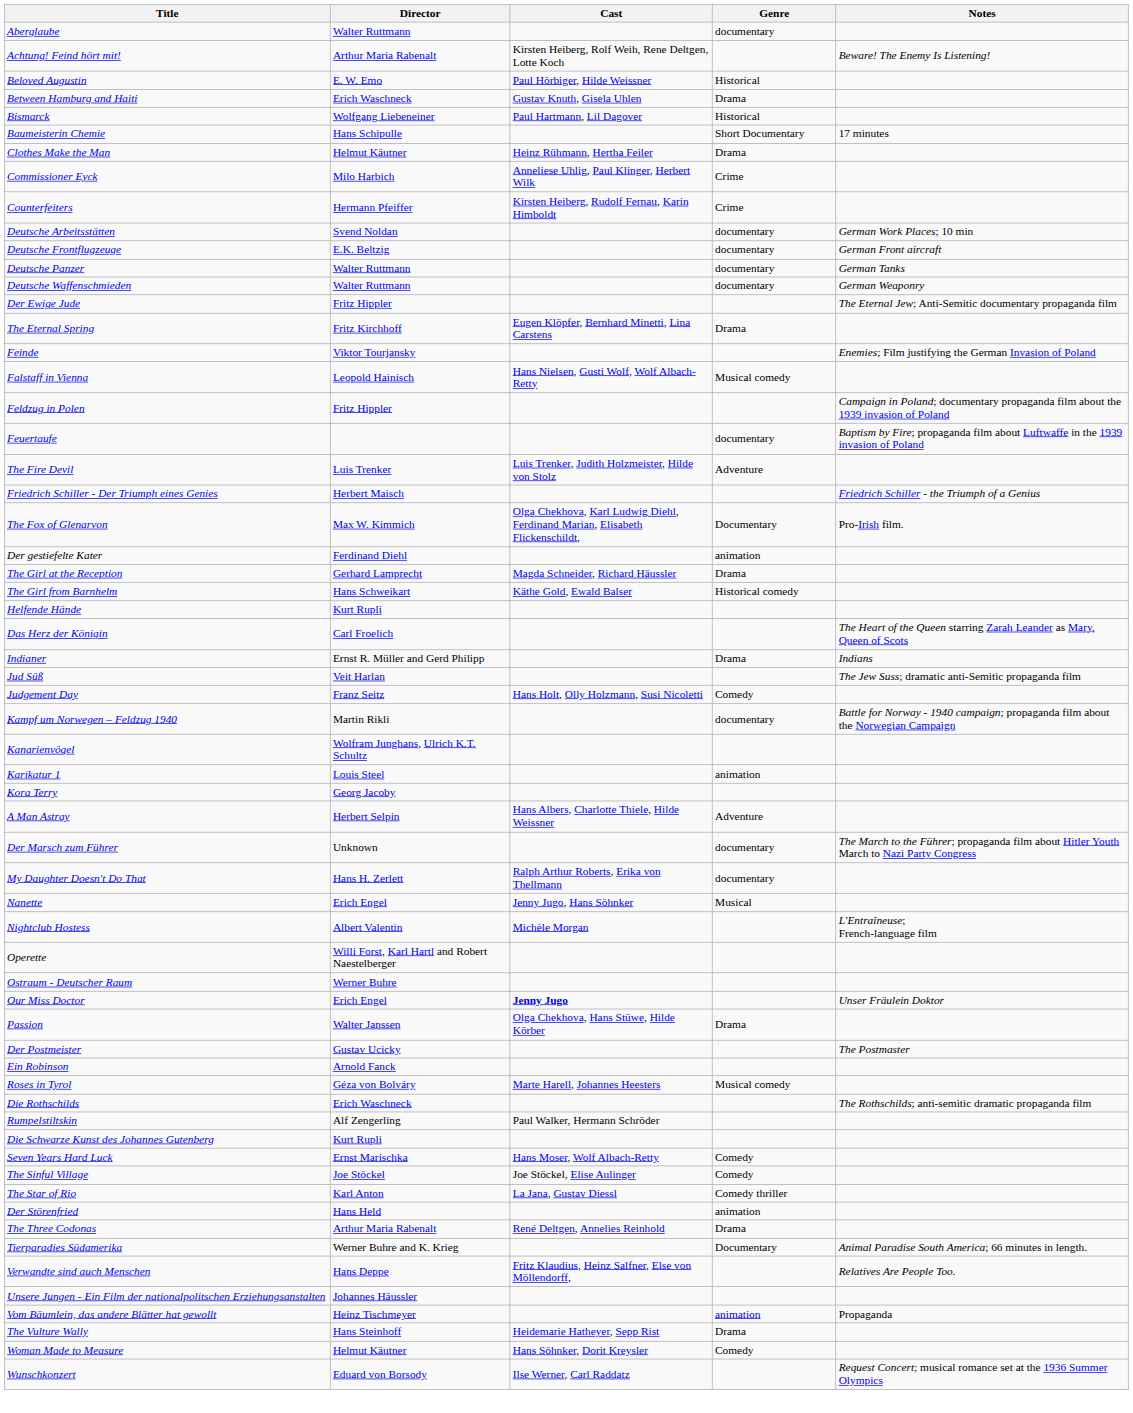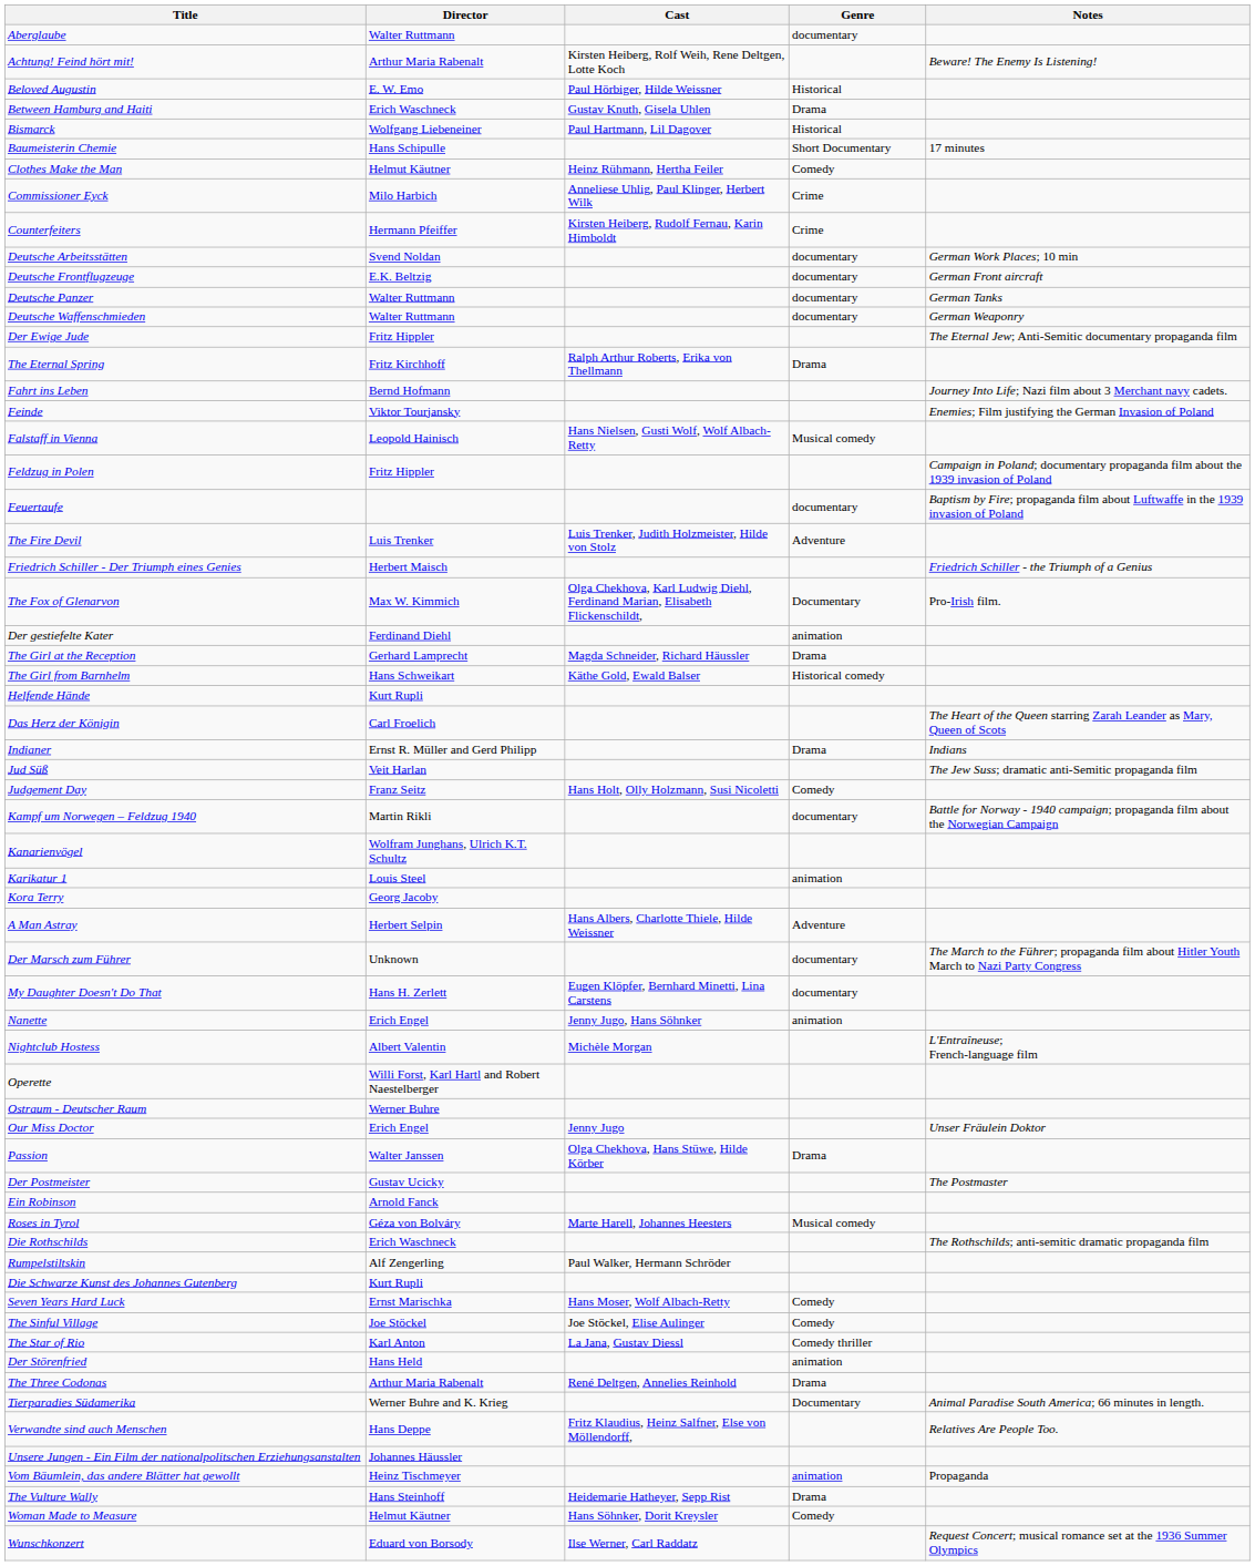Clothes Make the Man | Genre: Drama -> Comedy
The Eternal Spring | Cast: Eugen Klöpfer, Bernhard Minetti, Lina Carstens -> Ralph Arthur Roberts, Erika von Thellmann
+ row: Fahrt ins Leben | Bernd Hofmann | Journey Into Life; Nazi film about 3 Merchant navy cadets.
My Daughter Doesn't Do That | Cast: Ralph Arthur Roberts, Erika von Thellmann -> Eugen Klöpfer, Bernhard Minetti, Lina Carstens
Nanette | Genre: Musical -> animation
Our Miss Doctor | Cast: bold -> normal
